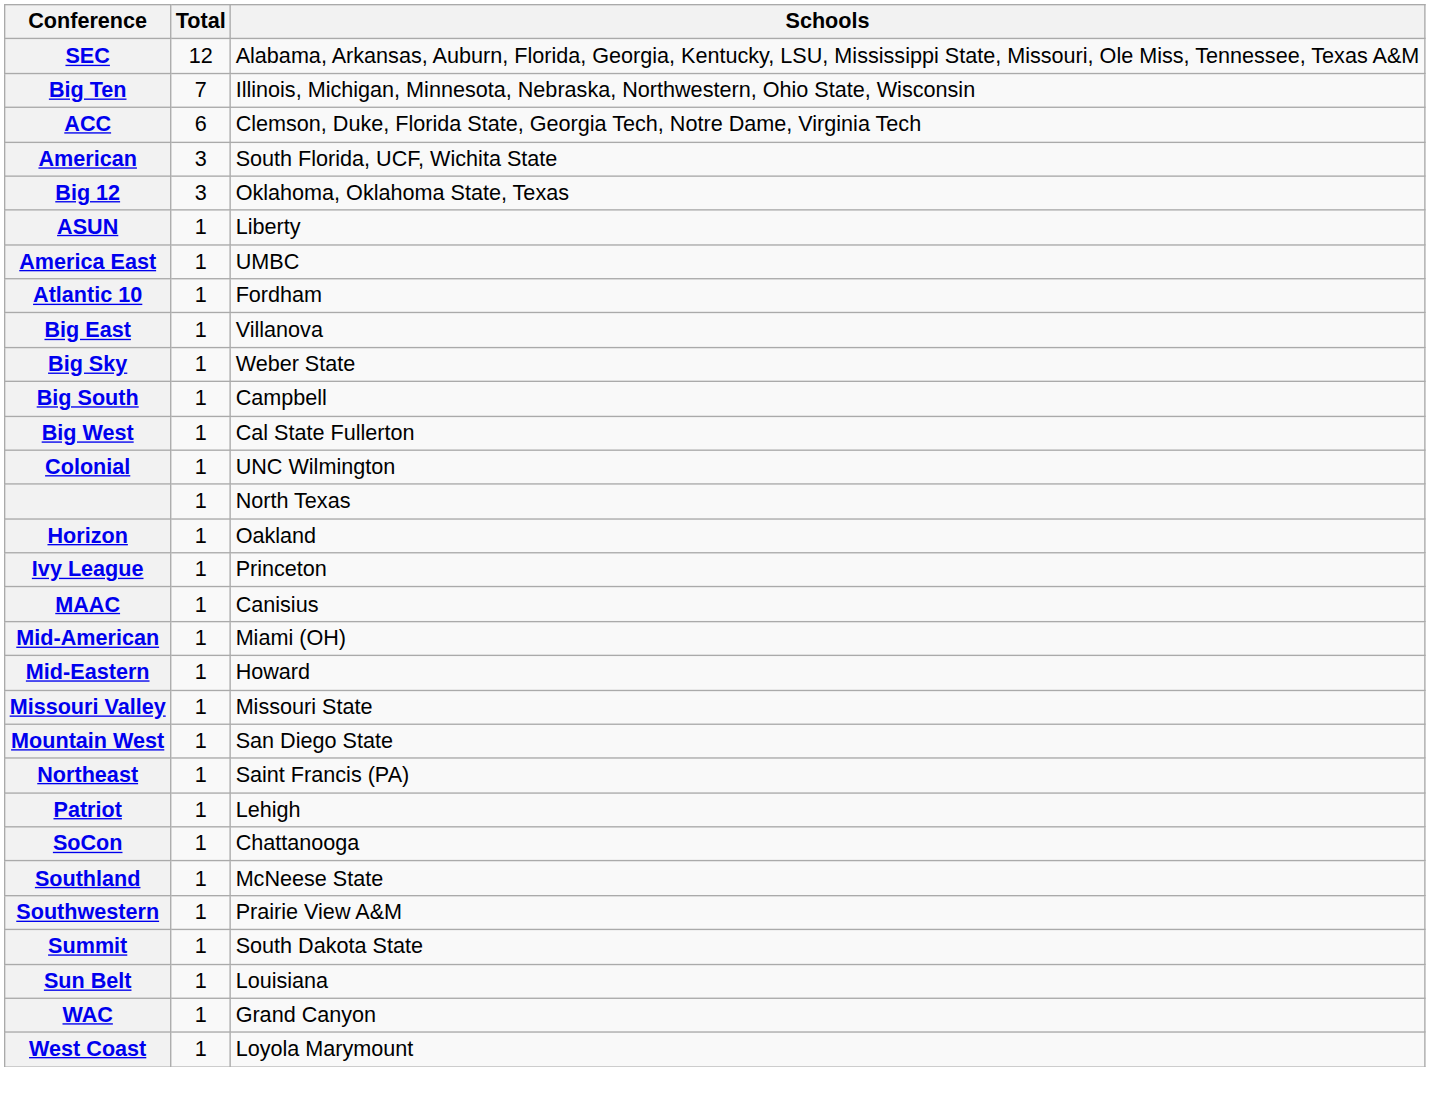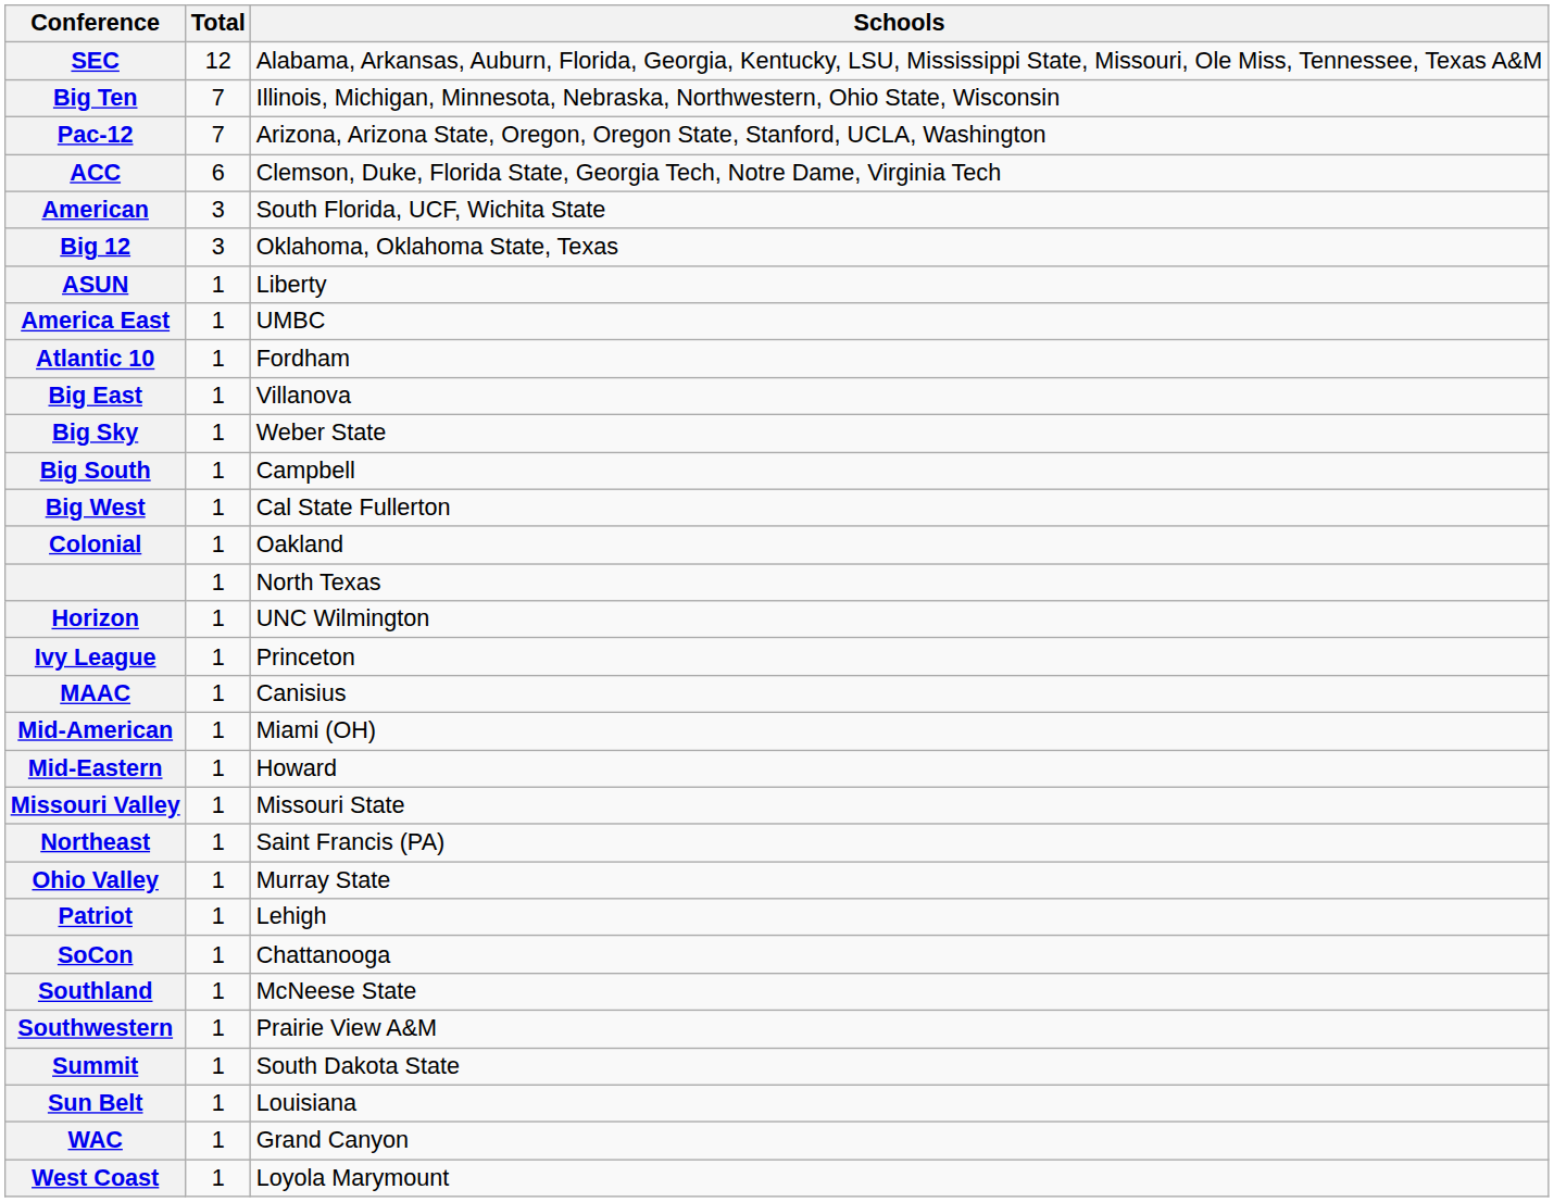+ row: Pac-12 | 7 | Arizona, Arizona State, Oregon, Oregon State, Stanford, UCLA, Washington
Colonial | Schools: UNC Wilmington -> Oakland
Horizon | Schools: Oakland -> UNC Wilmington
- row: Mountain West | 1 | San Diego State
+ row: Ohio Valley | 1 | Murray State
